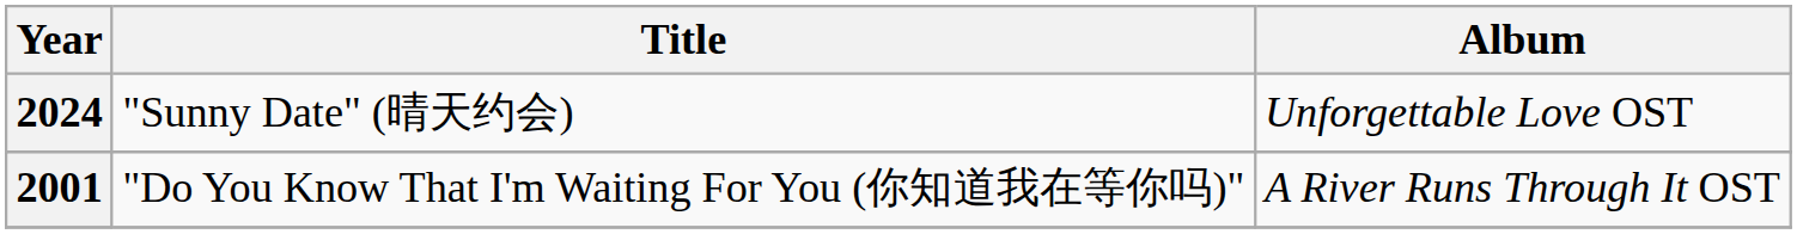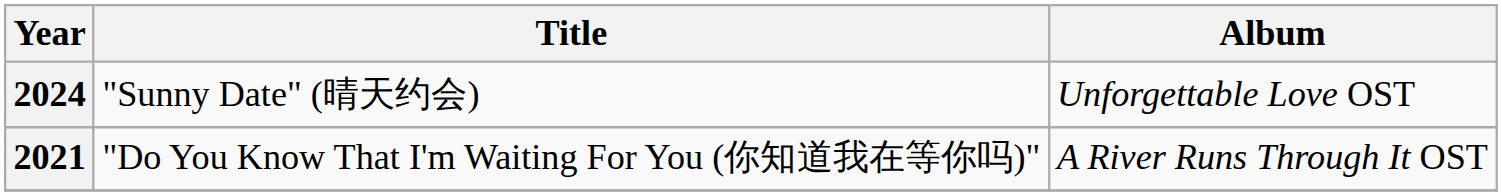"Do You Know That I'm Waiting For You (你知道我在等你吗)" | Year: 2001 -> 2021
